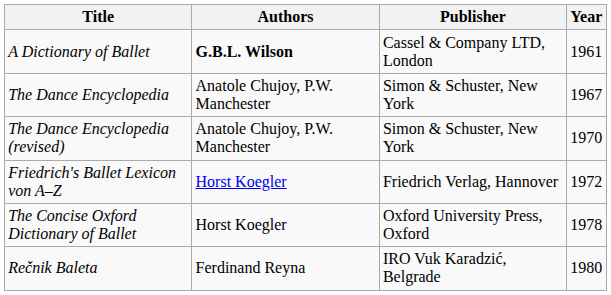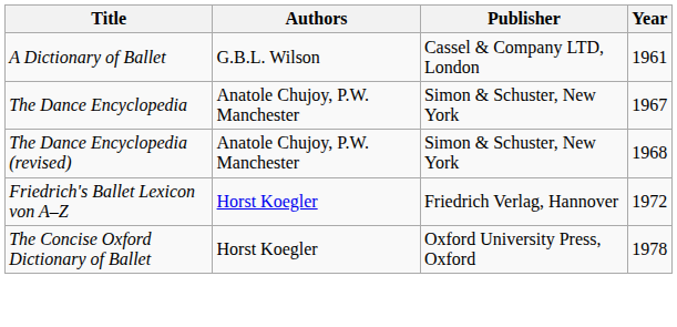A Dictionary of Ballet | Authors: bold -> normal
The Dance Encyclopedia (revised) | Year: 1970 -> 1968
- row: Rečnik Baleta | Ferdinand Reyna | IRO Vuk Karadzić, Belgrade | 1980
